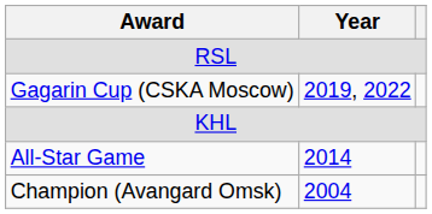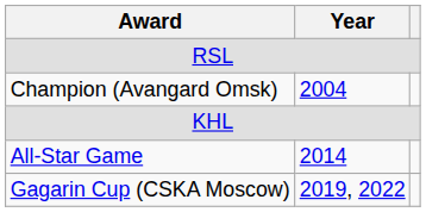rows swapped: Champion (Avangard Omsk) <-> Gagarin Cup (CSKA Moscow)
